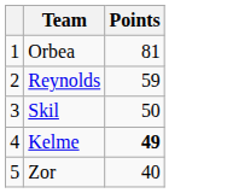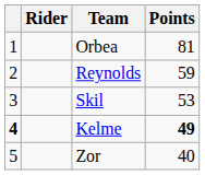+ column: Rider
Skil | Points: 50 -> 53
Kelme | column 1: normal -> bold
